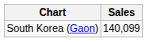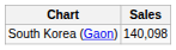South Korea (Gaon) | Sales: 140,099 -> 140,098
